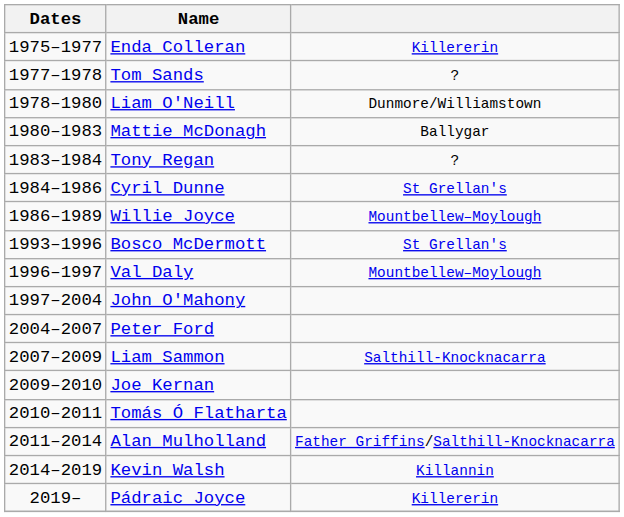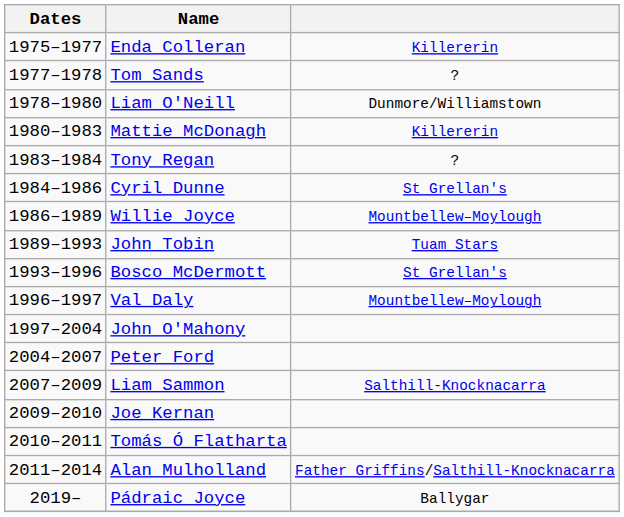Mattie McDonagh | column 3: Ballygar -> Killererin
+ row: 1989–1993 | John Tobin | Tuam Stars
- row: 2014–2019 | Kevin Walsh | Killannin
Pádraic Joyce | column 3: Killererin -> Ballygar
